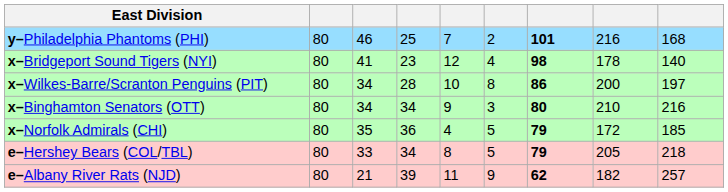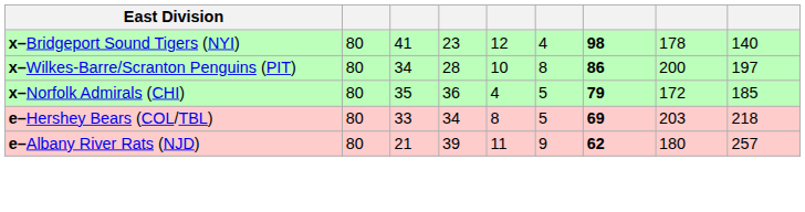- row: y–Philadelphia Phantoms (PHI) | 80 | 46 | 25 | 7 | 2 | 101 | 216 | 168
- row: x–Binghamton Senators (OTT) | 80 | 34 | 34 | 9 | 3 | 80 | 210 | 216
e–Hershey Bears (COL/TBL) | column 7: 79 -> 69
e–Hershey Bears (COL/TBL) | column 8: 205 -> 203
e–Albany River Rats (NJD) | column 8: 182 -> 180
